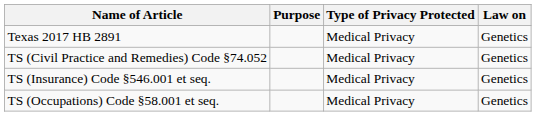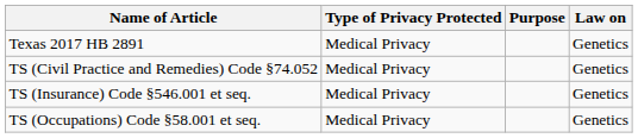columns swapped: Purpose <-> Type of Privacy Protected
